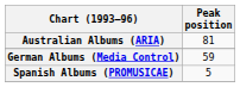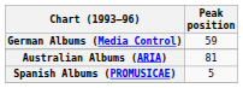rows swapped: Australian Albums (ARIA) <-> German Albums (Media Control)
